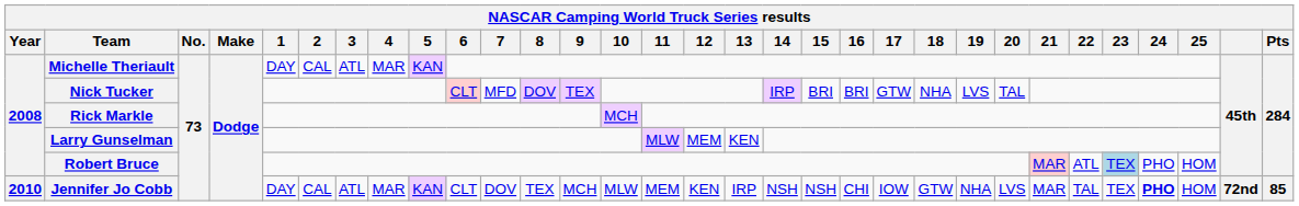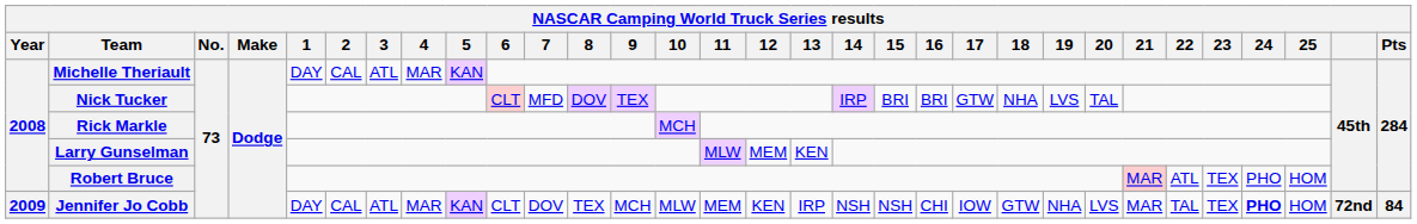Robert Bruce | 23: lightblue background -> no background
Jennifer Jo Cobb | Year: 2010 -> 2009
Jennifer Jo Cobb | Pts: 85 -> 84
